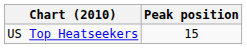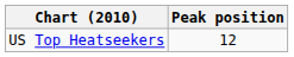US Top Heatseekers | Peak position: 15 -> 12
